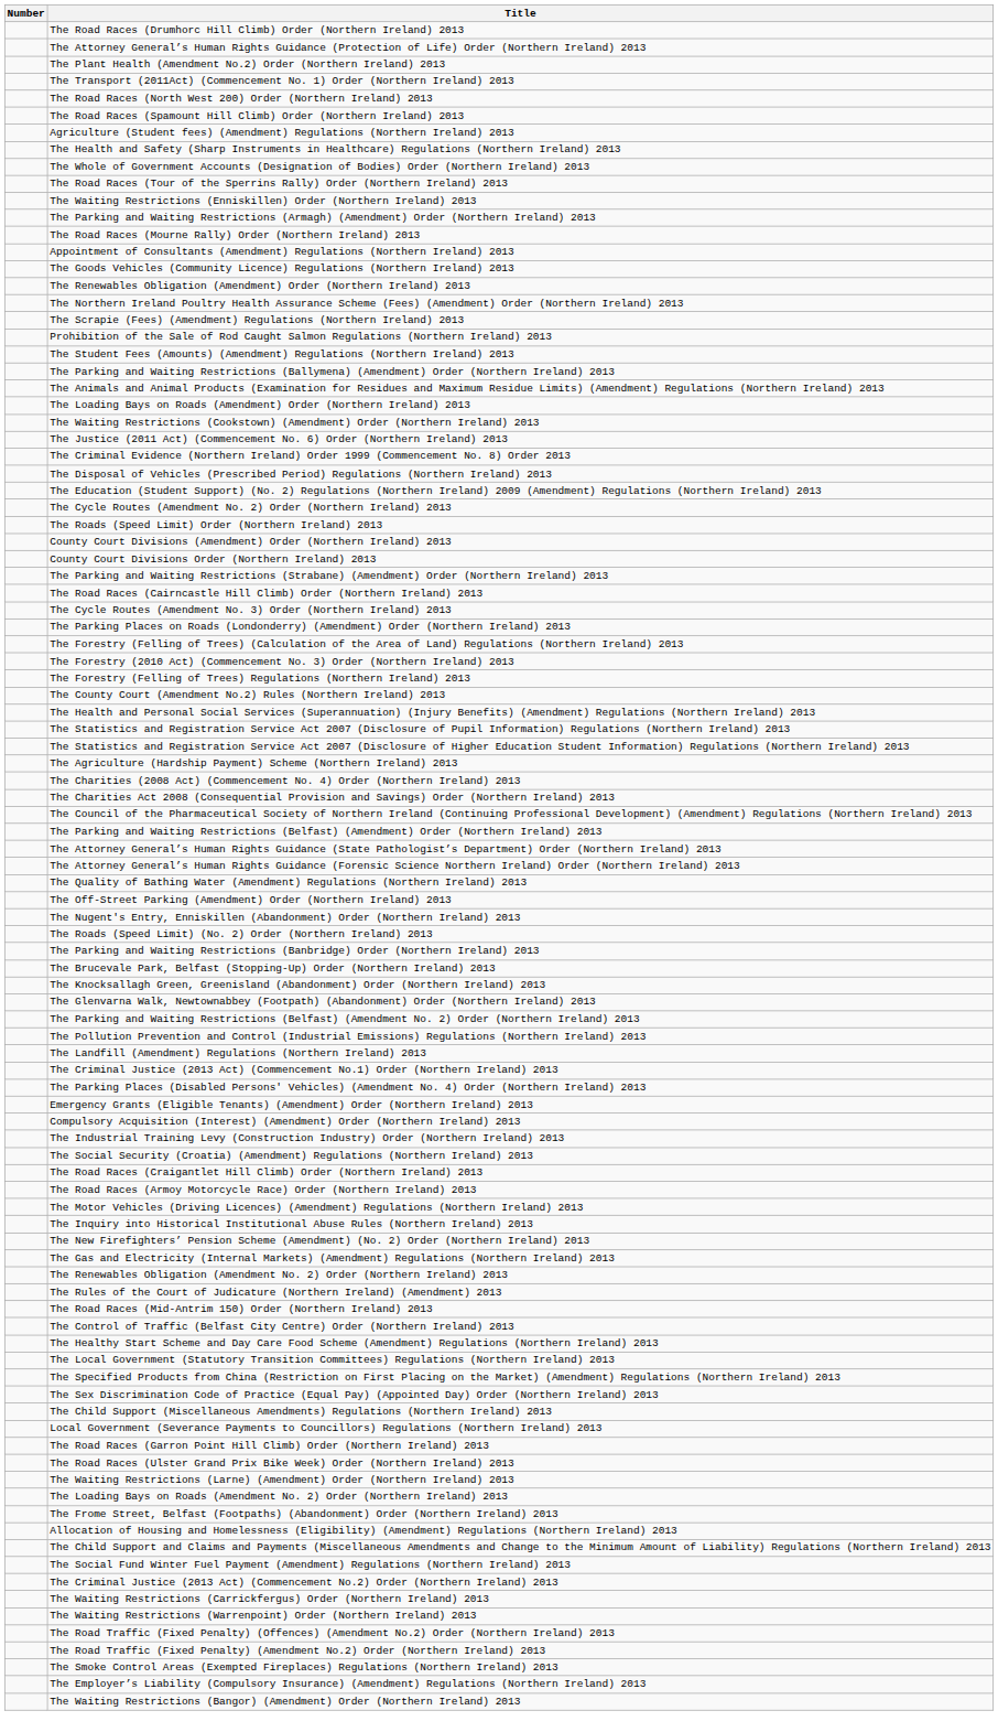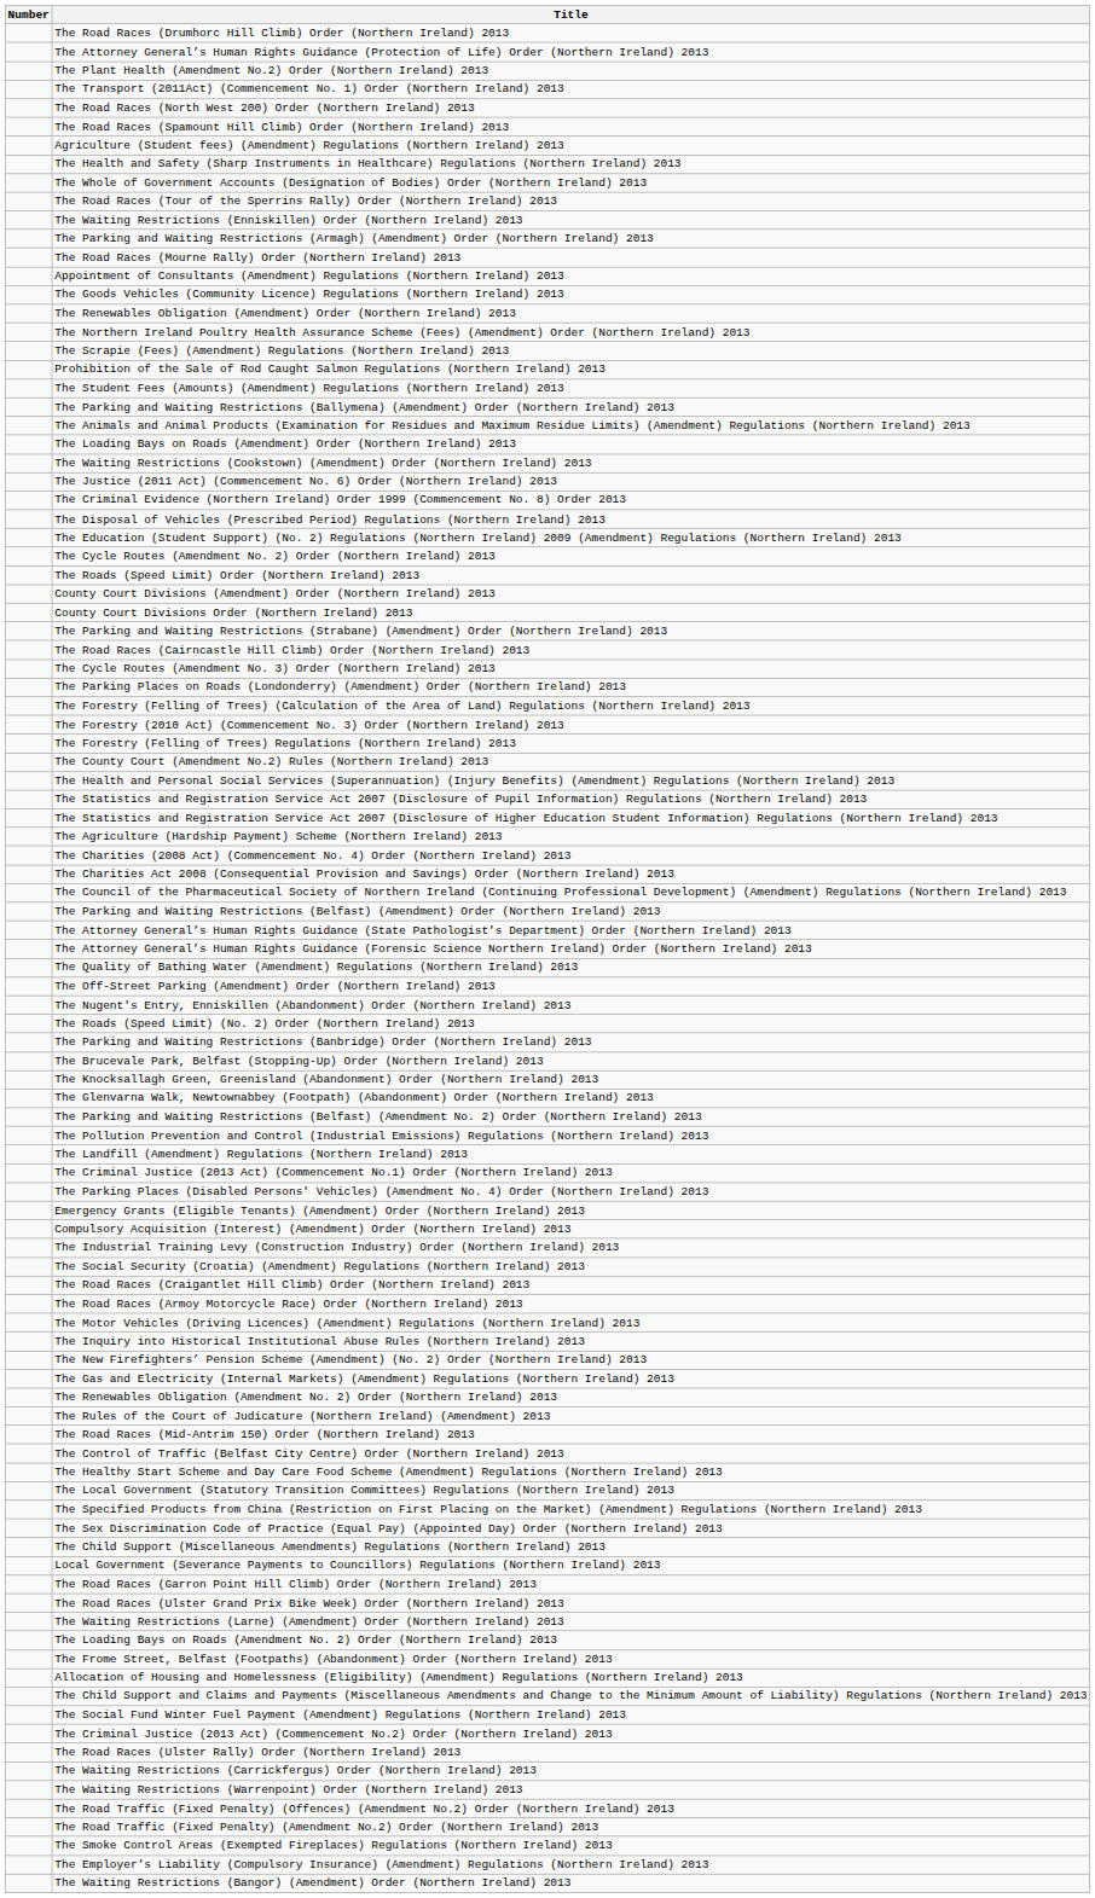+ row: The Road Races (Ulster Rally) Order (Northern Ireland) 2013
